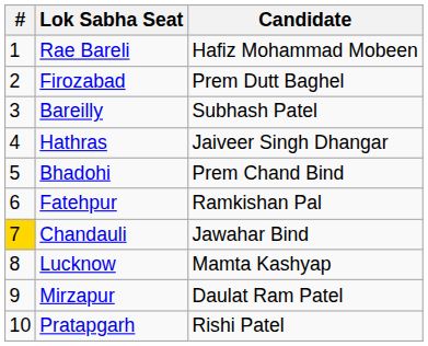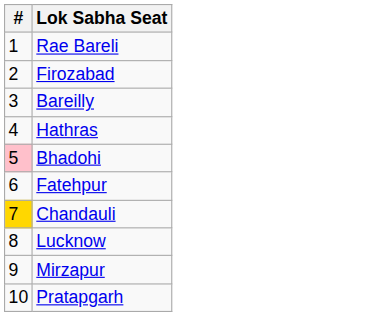- column: Candidate | Hafiz Mohammad Mobeen | Prem Dutt Baghel | Subhash Patel | Jaiveer Singh Dhangar | Prem Chand Bind | Ramkishan Pal | Jawahar Bind | Mamta Kashyap | Daulat Ram Patel | Rishi Patel
Bhadohi | #: no background -> pink background
